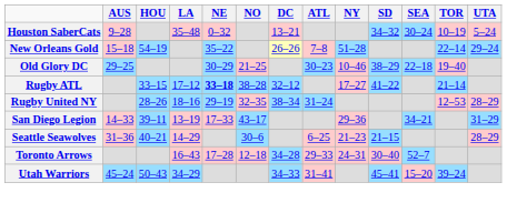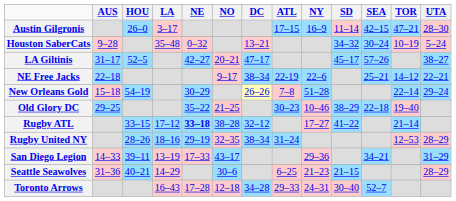+ row: Austin Gilgronis | 26–0 | 3–17 | 17–15 | 16–9 | 11–14 | 42–15 | 47–21 | 28–30
+ row: LA Giltinis | 31–17 | 52–5 | 42–27 | 20–21 | 47–17 | 45–17 | 57–26 | 38–27
+ row: NE Free Jacks | 22–18 | 9–17 | 38–34 | 22-19 | 22–6 | 25–21 | 14–12 | 22–21
New Orleans Gold | NE: 35–22 -> 30–29
Old Glory DC | NE: 30–29 -> 35–22
- row: Utah Warriors | 45–24 | 50–43 | 34–29 | 34–33 | 31–41 | 45–41 | 15–20 | 39–24
